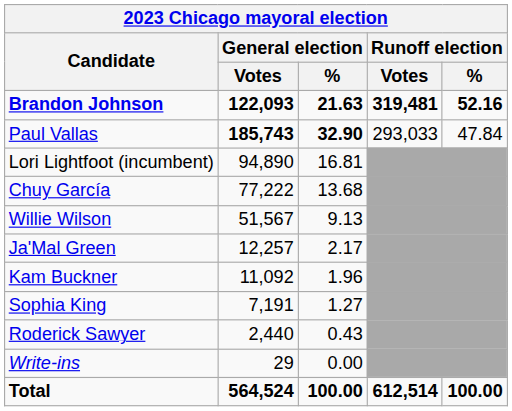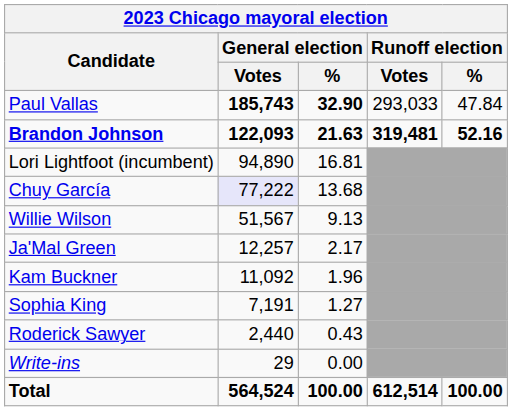rows swapped: Brandon Johnson <-> Paul Vallas
Chuy García | General election / Votes: no background -> lavender background
